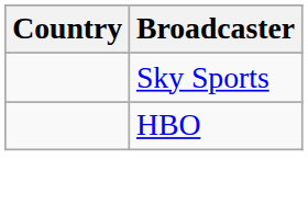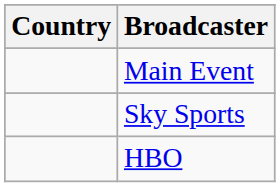+ row: Main Event
